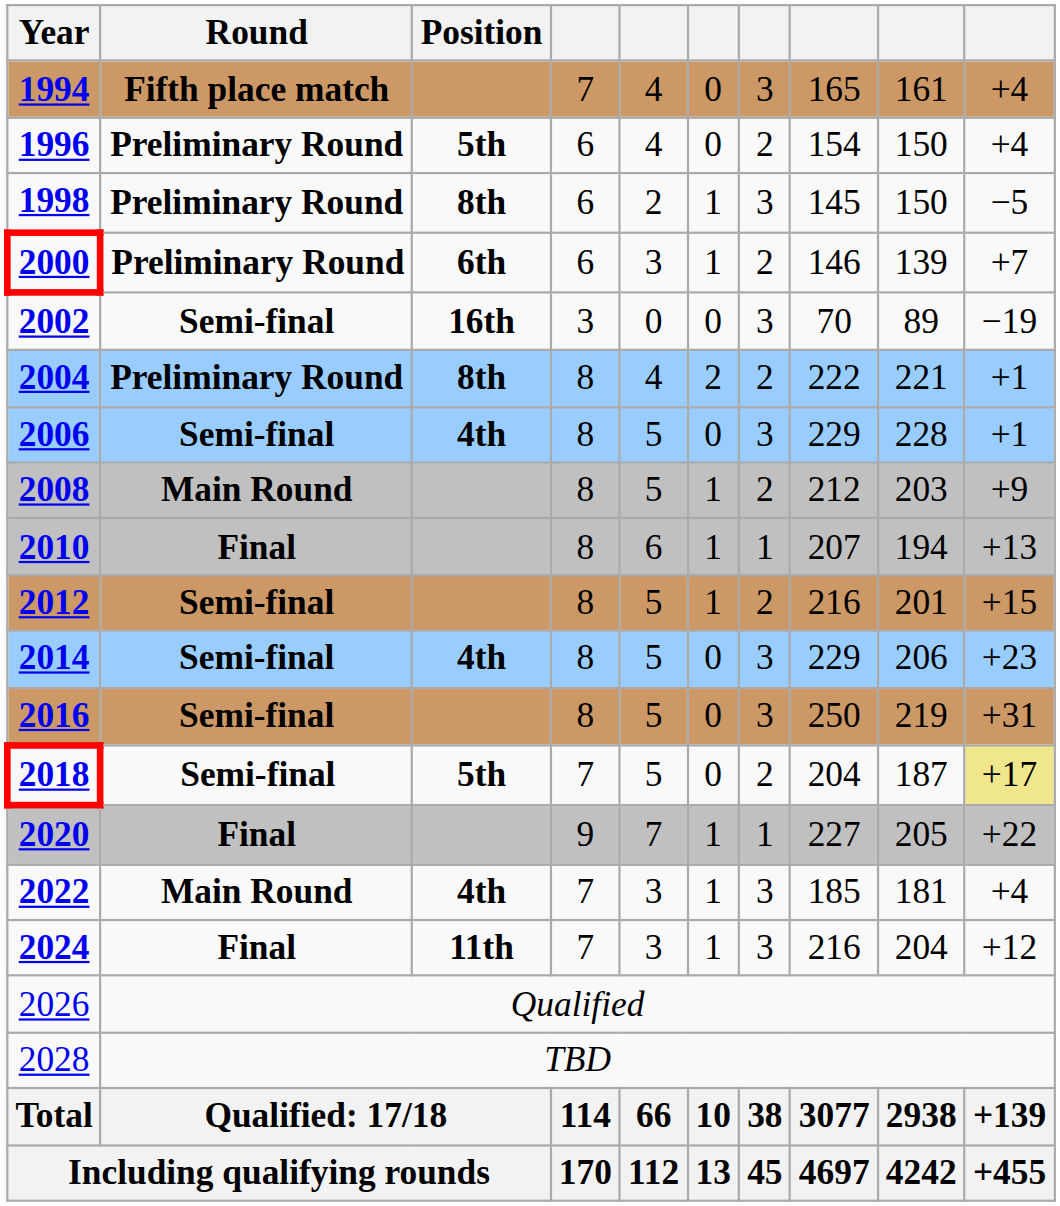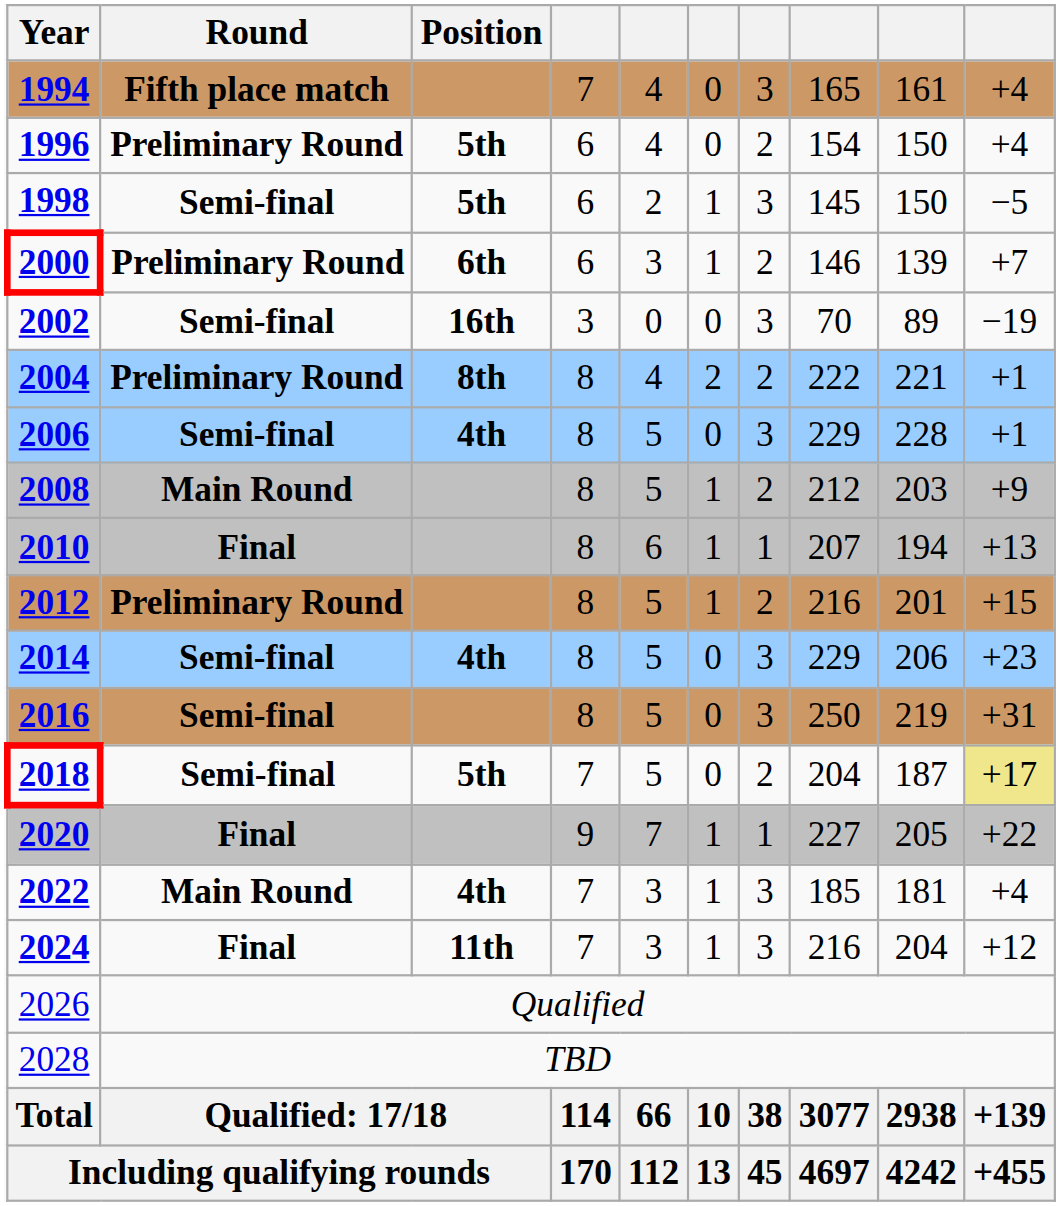1998 | Round: Preliminary Round -> Semi-final
1998 | Position: 8th -> 5th
2012 | Round: Semi-final -> Preliminary Round
